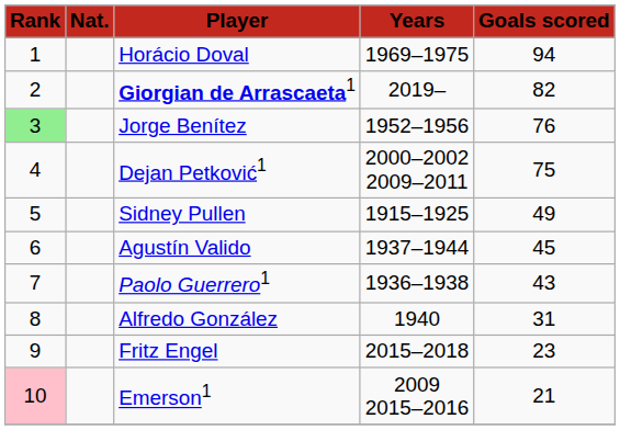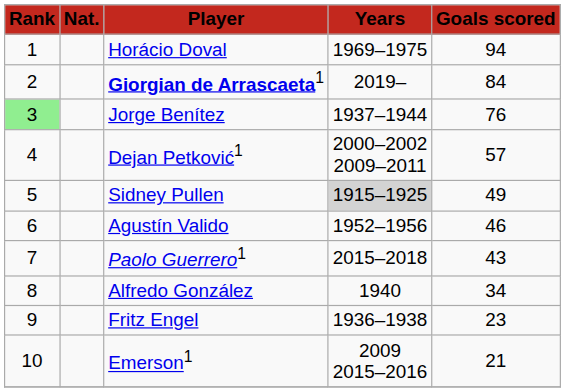Giorgian de Arrascaeta1 | column 5: 82 -> 84
Jorge Benítez | column 4: 1952–1956 -> 1937–1944
Dejan Petković1 | column 5: 75 -> 57
Sidney Pullen | column 4: no background -> lightgrey background
Agustín Valido | column 4: 1937–1944 -> 1952–1956
Agustín Valido | column 5: 45 -> 46
Paolo Guerrero1 | column 4: 1936–1938 -> 2015–2018
Alfredo González | column 5: 31 -> 34
Fritz Engel | column 4: 2015–2018 -> 1936–1938
Emerson1 | column 1: pink background -> no background
